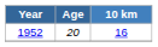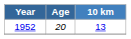1952 | 10 km: 16 -> 13
